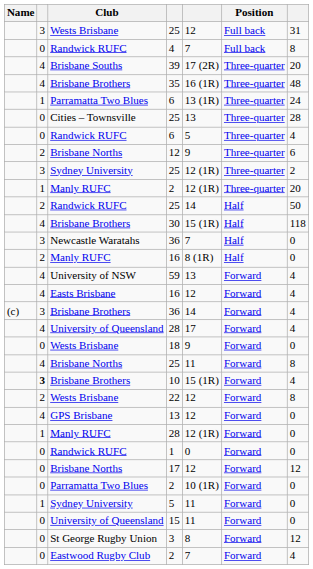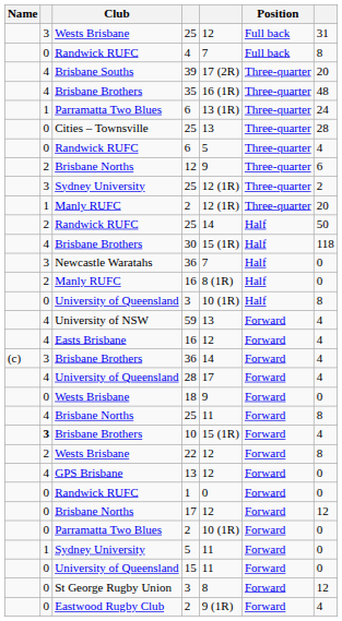+ row: 0 | University of Queensland | 3 | 10 (1R) | Half | 8
- row: 1 | Manly RUFC | 28 | 12 (1R) | Forward | 0
Eastwood Rugby Club / 2 | column 5: 7 -> 9 (1R)
